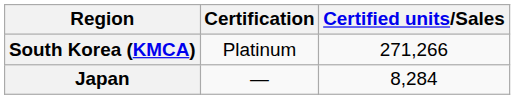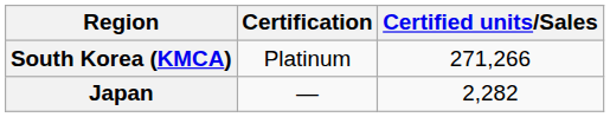Japan | Certified units/Sales: 8,284 -> 2,282
